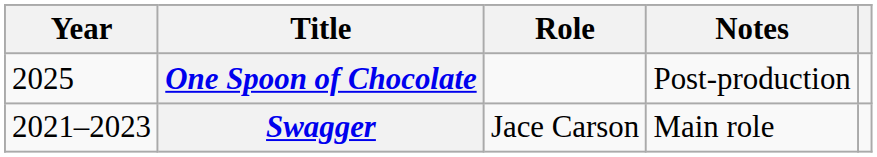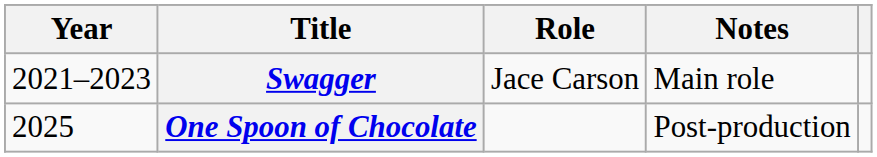rows swapped: Swagger <-> One Spoon of Chocolate
